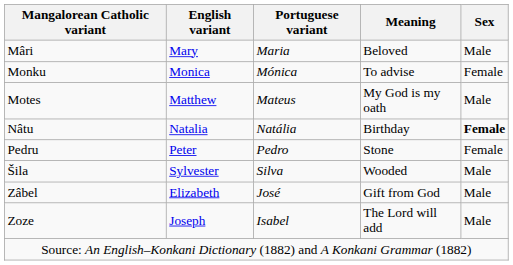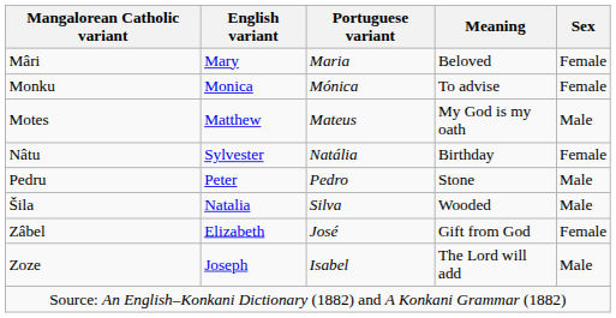Mâri | Sex: Male -> Female
Nâtu | English variant: Natalia -> Sylvester
Nâtu | Sex: bold -> normal
Pedru | Sex: Female -> Male
Šila | English variant: Sylvester -> Natalia
Zâbel | Sex: Male -> Female
